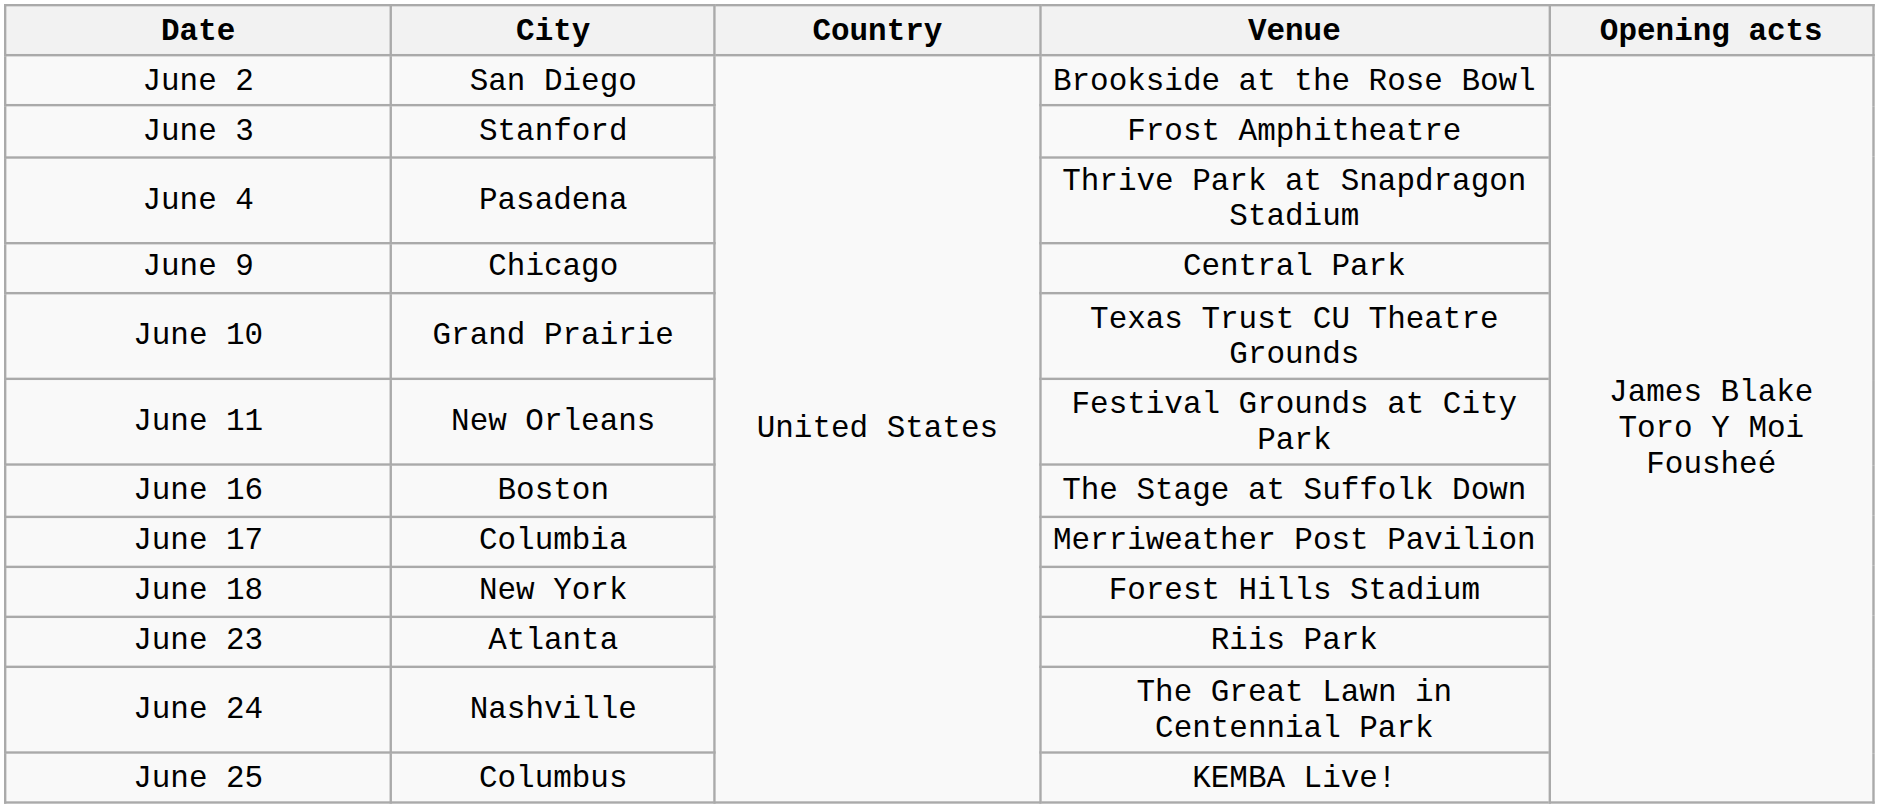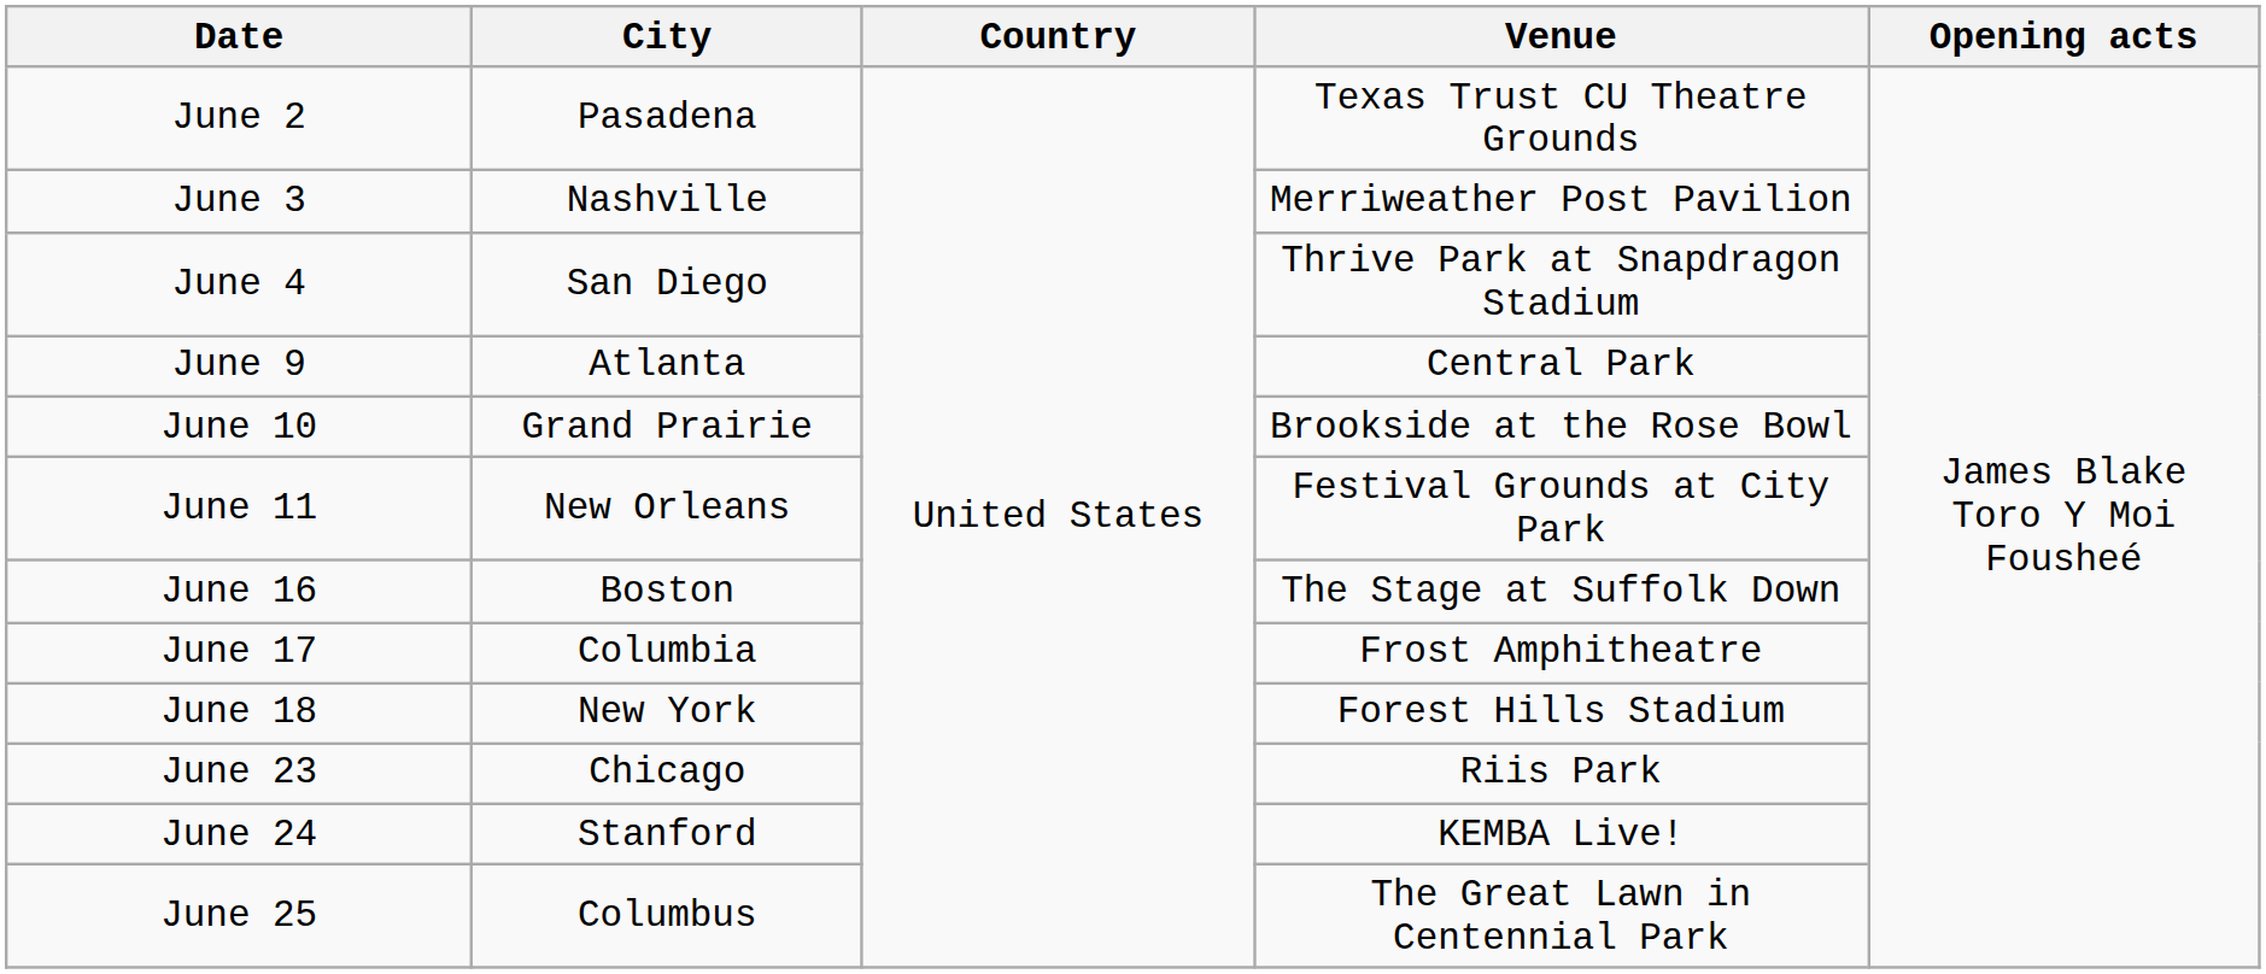June 2 | City: San Diego -> Pasadena
June 2 | Venue: Brookside at the Rose Bowl -> Texas Trust CU Theatre Grounds
June 3 | City: Stanford -> Nashville
June 3 | Venue: Frost Amphitheatre -> Merriweather Post Pavilion
June 4 | City: Pasadena -> San Diego
June 9 | City: Chicago -> Atlanta
June 10 | Venue: Texas Trust CU Theatre Grounds -> Brookside at the Rose Bowl
June 17 | Venue: Merriweather Post Pavilion -> Frost Amphitheatre
June 23 | City: Atlanta -> Chicago
June 24 | City: Nashville -> Stanford
June 24 | Venue: The Great Lawn in Centennial Park -> KEMBA Live!
June 25 | Venue: KEMBA Live! -> The Great Lawn in Centennial Park
